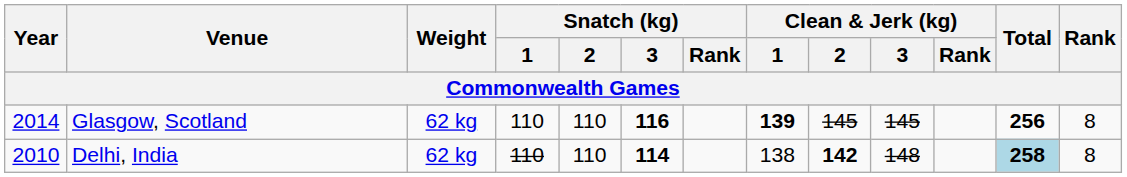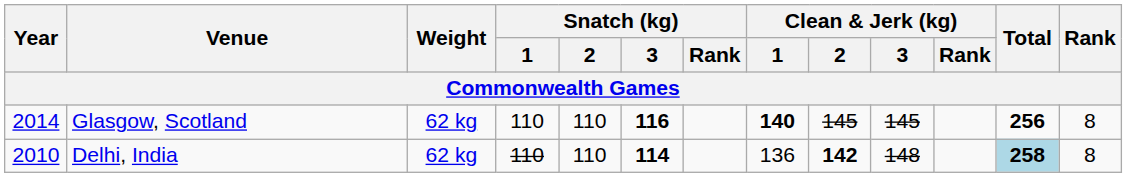Glasgow, Scotland | Clean & Jerk (kg) / 1: 139 -> 140
Delhi, India | Clean & Jerk (kg) / 1: 138 -> 136
